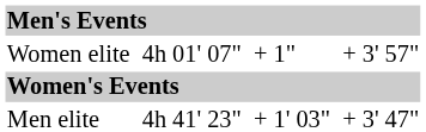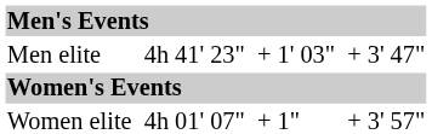rows swapped: Men elite <-> Women elite
